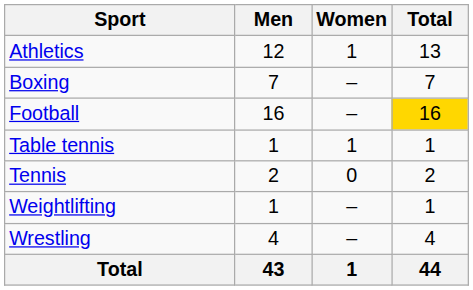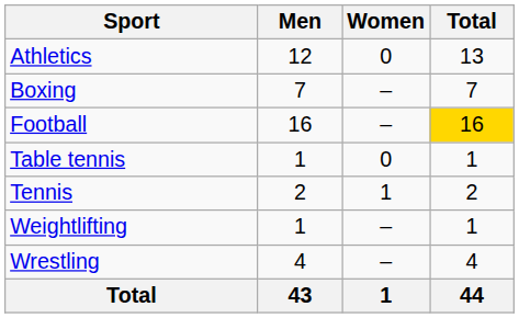Athletics | Women: 1 -> 0
Table tennis | Women: 1 -> 0
Tennis | Women: 0 -> 1
